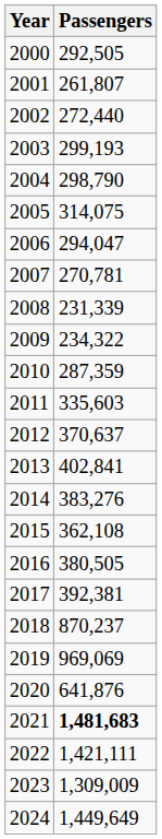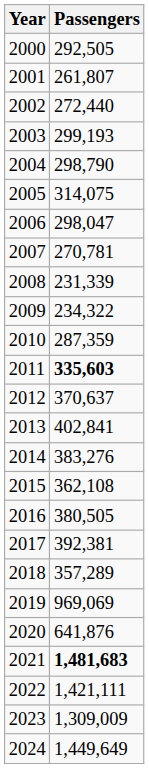2006 | Passengers: 294,047 -> 298,047
2011 | Passengers: normal -> bold
2018 | Passengers: 870,237 -> 357,289
